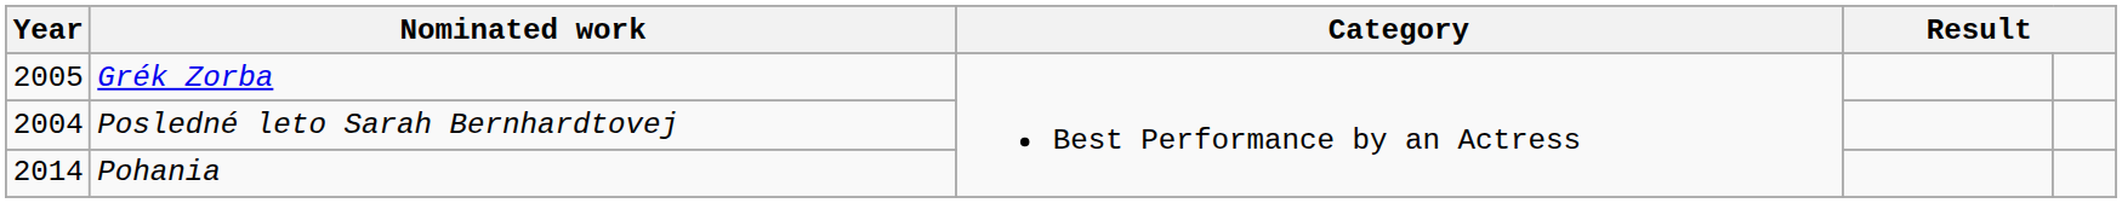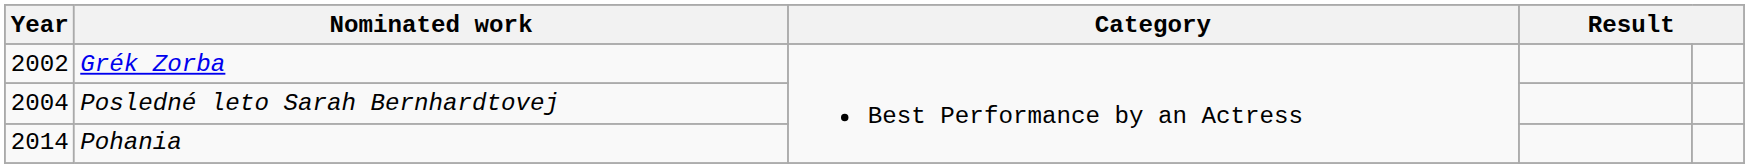Grék Zorba | Year: 2005 -> 2002
